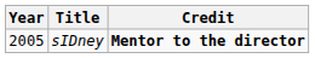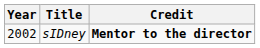sIDney | Year: 2005 -> 2002
